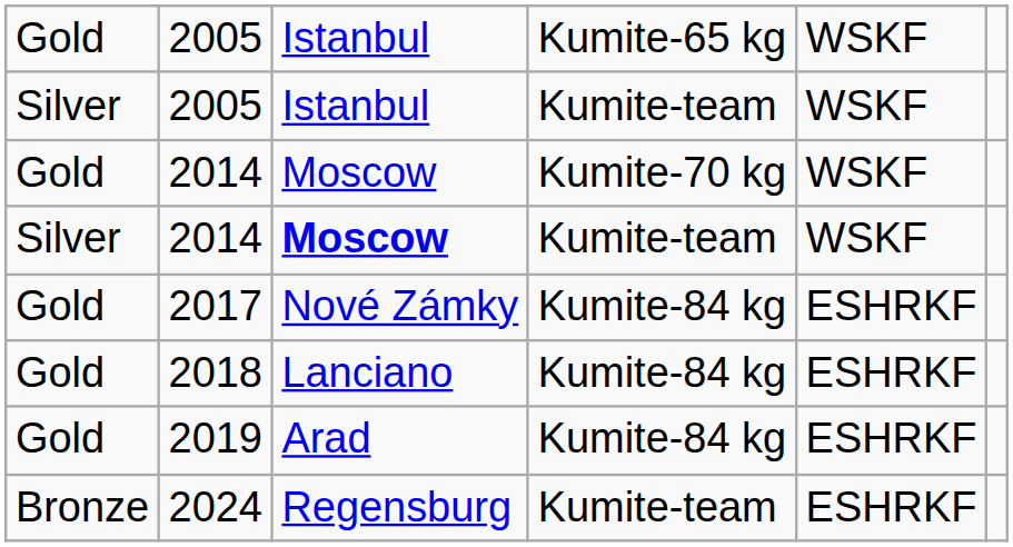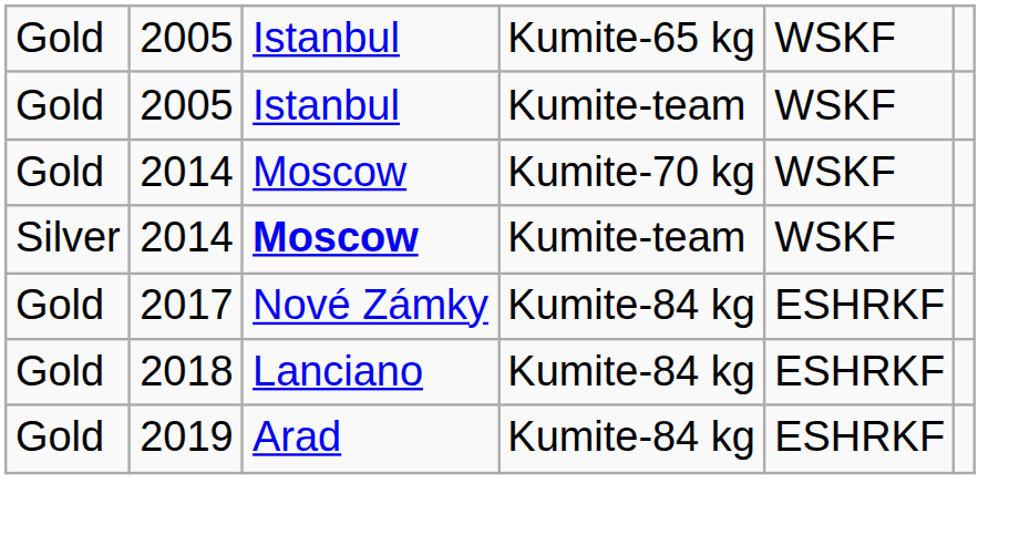2005 / Kumite-team | column 1: Silver -> Gold
- row: Bronze | 2024 | Regensburg | Kumite-team | ESHRKF
